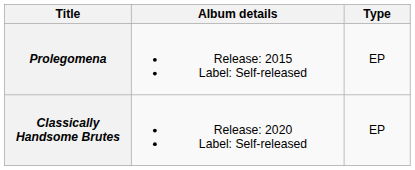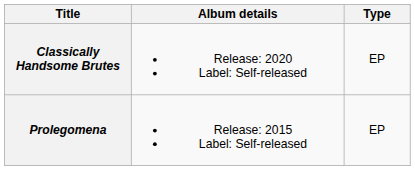rows swapped: Prolegomena <-> Classically Handsome Brutes
